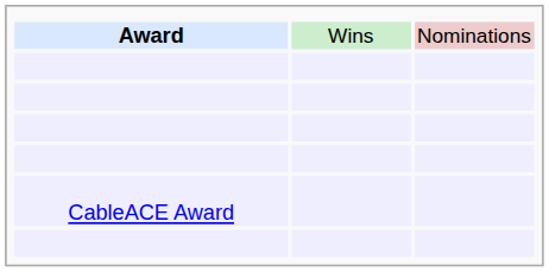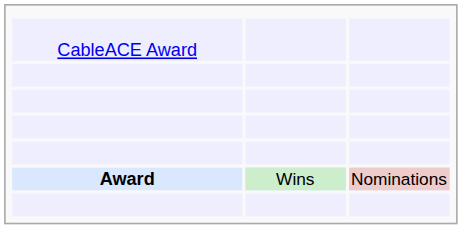rows swapped: Award <-> CableACE Award
